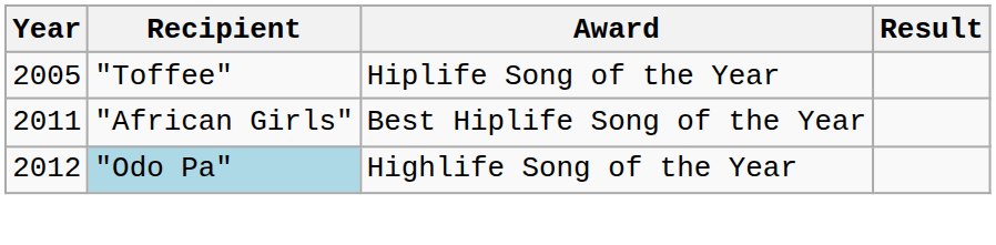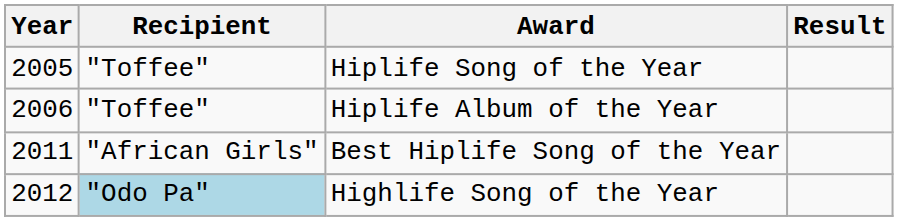+ row: 2006 | "Toffee" | Hiplife Album of the Year
